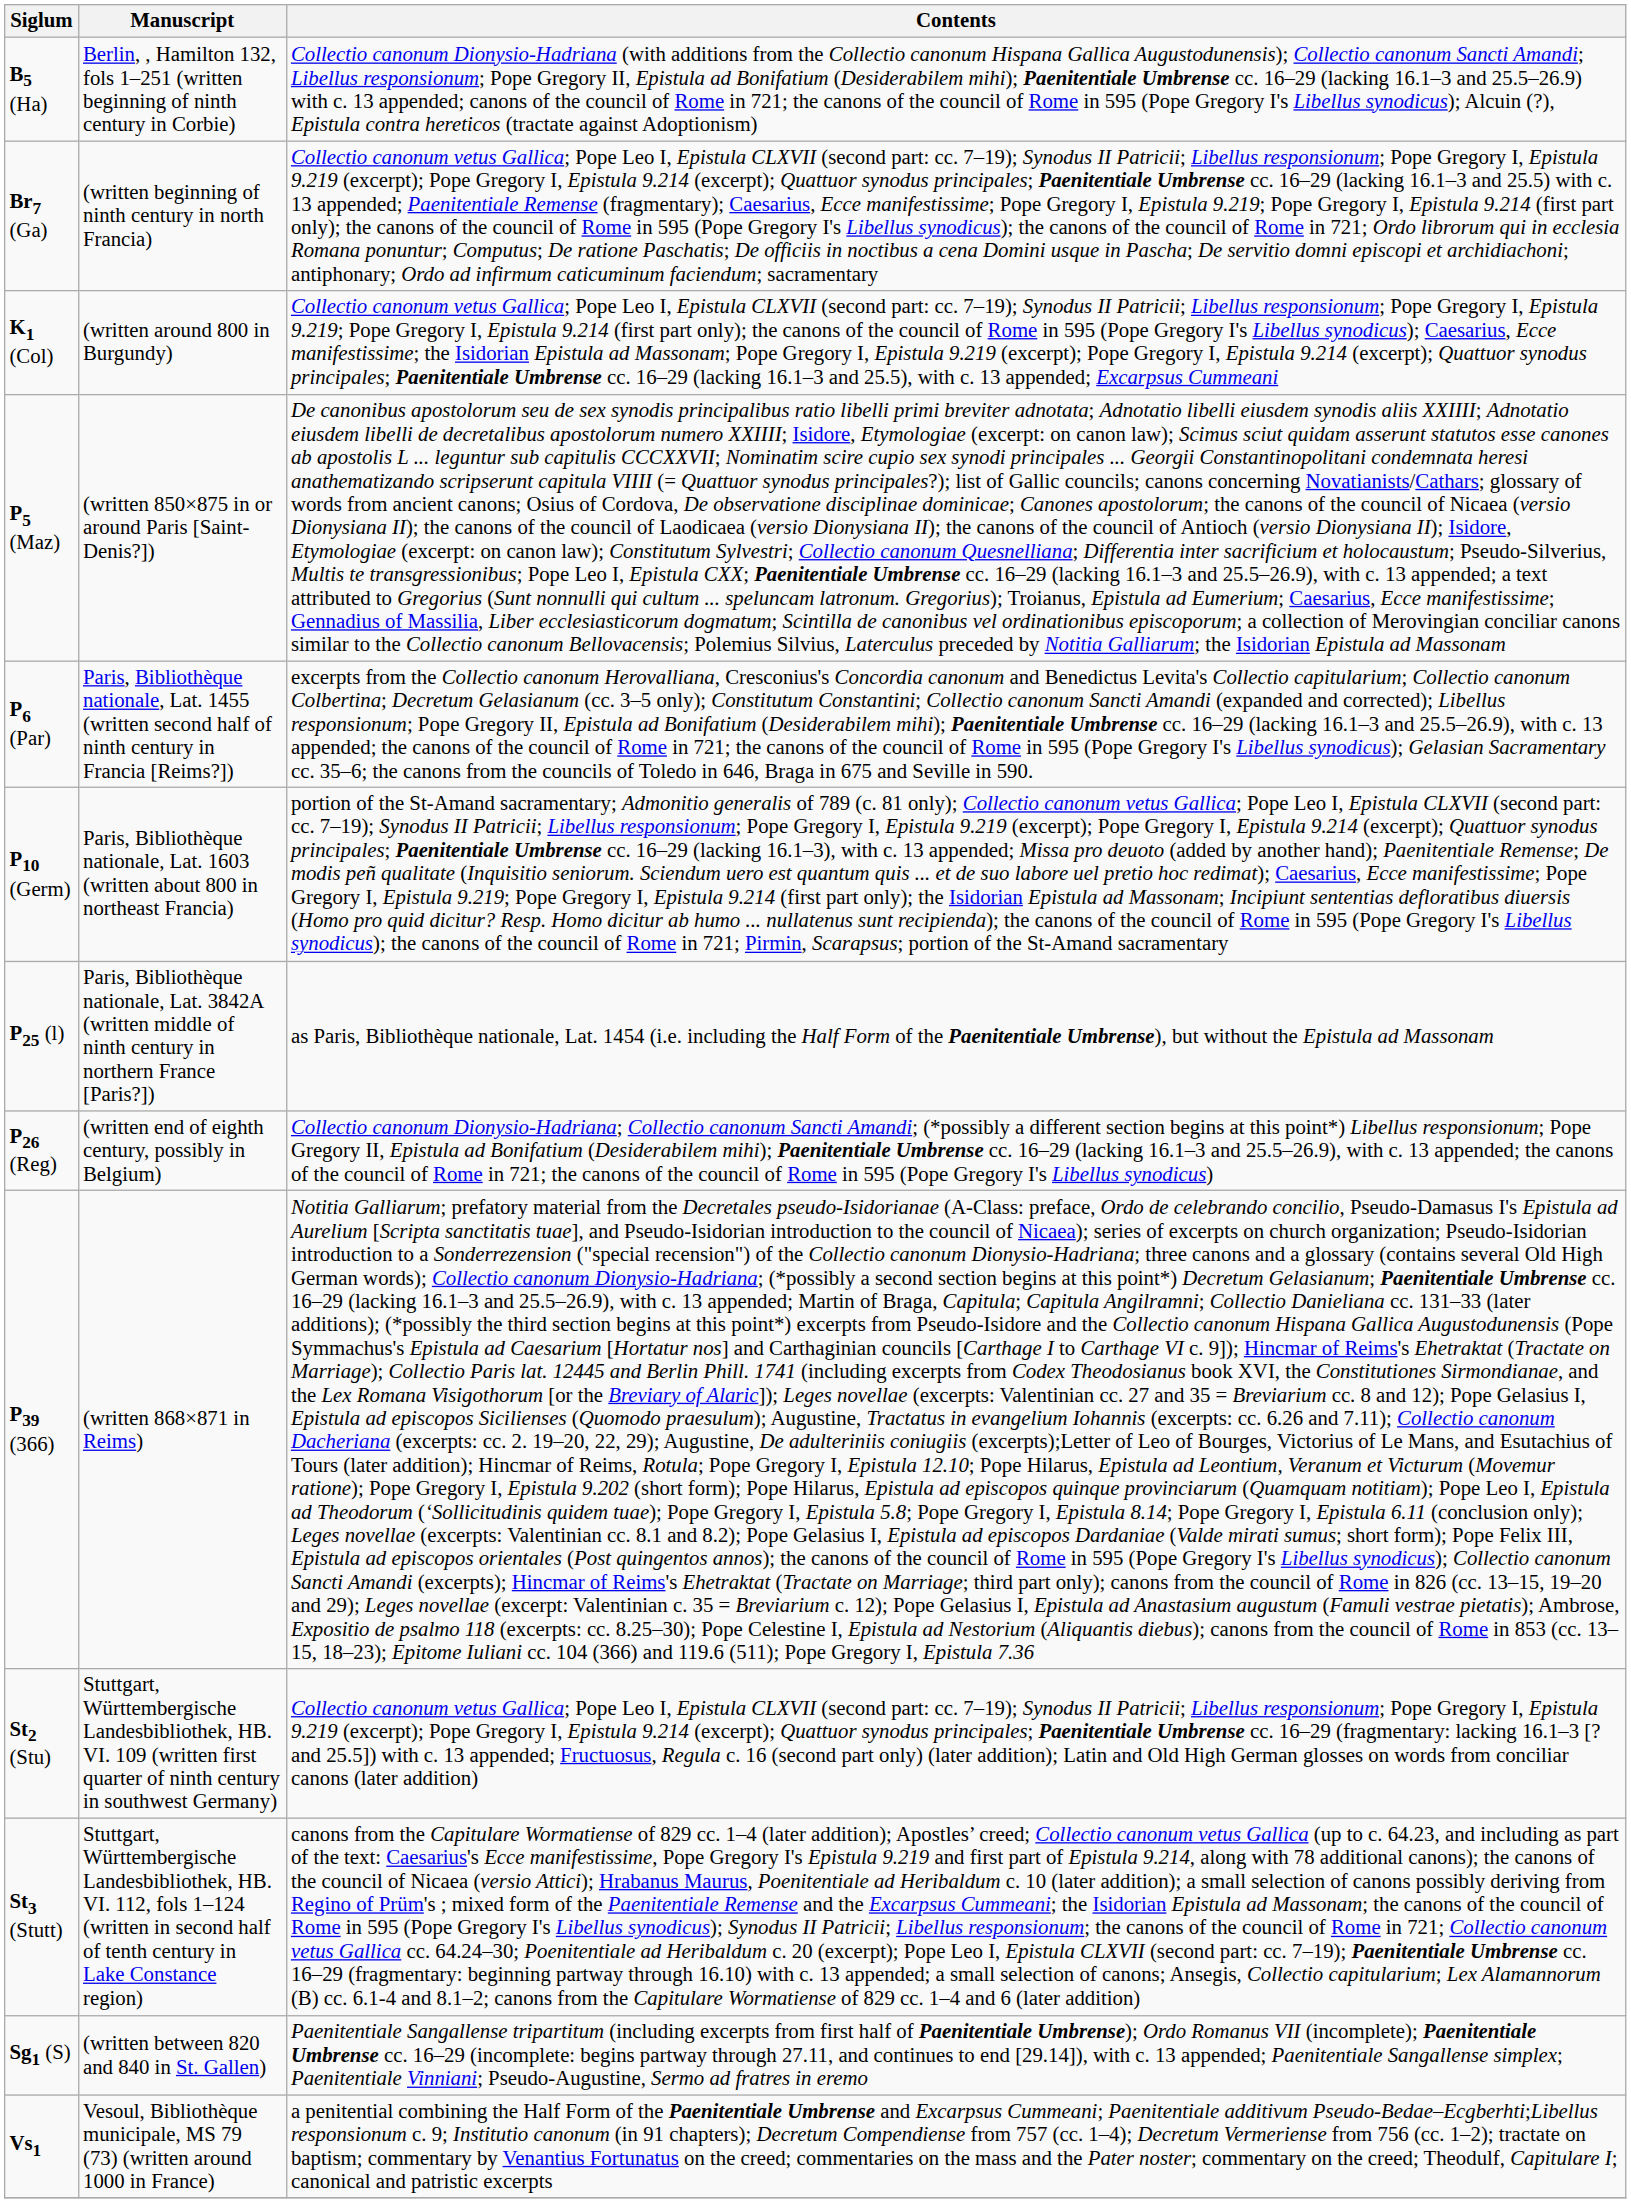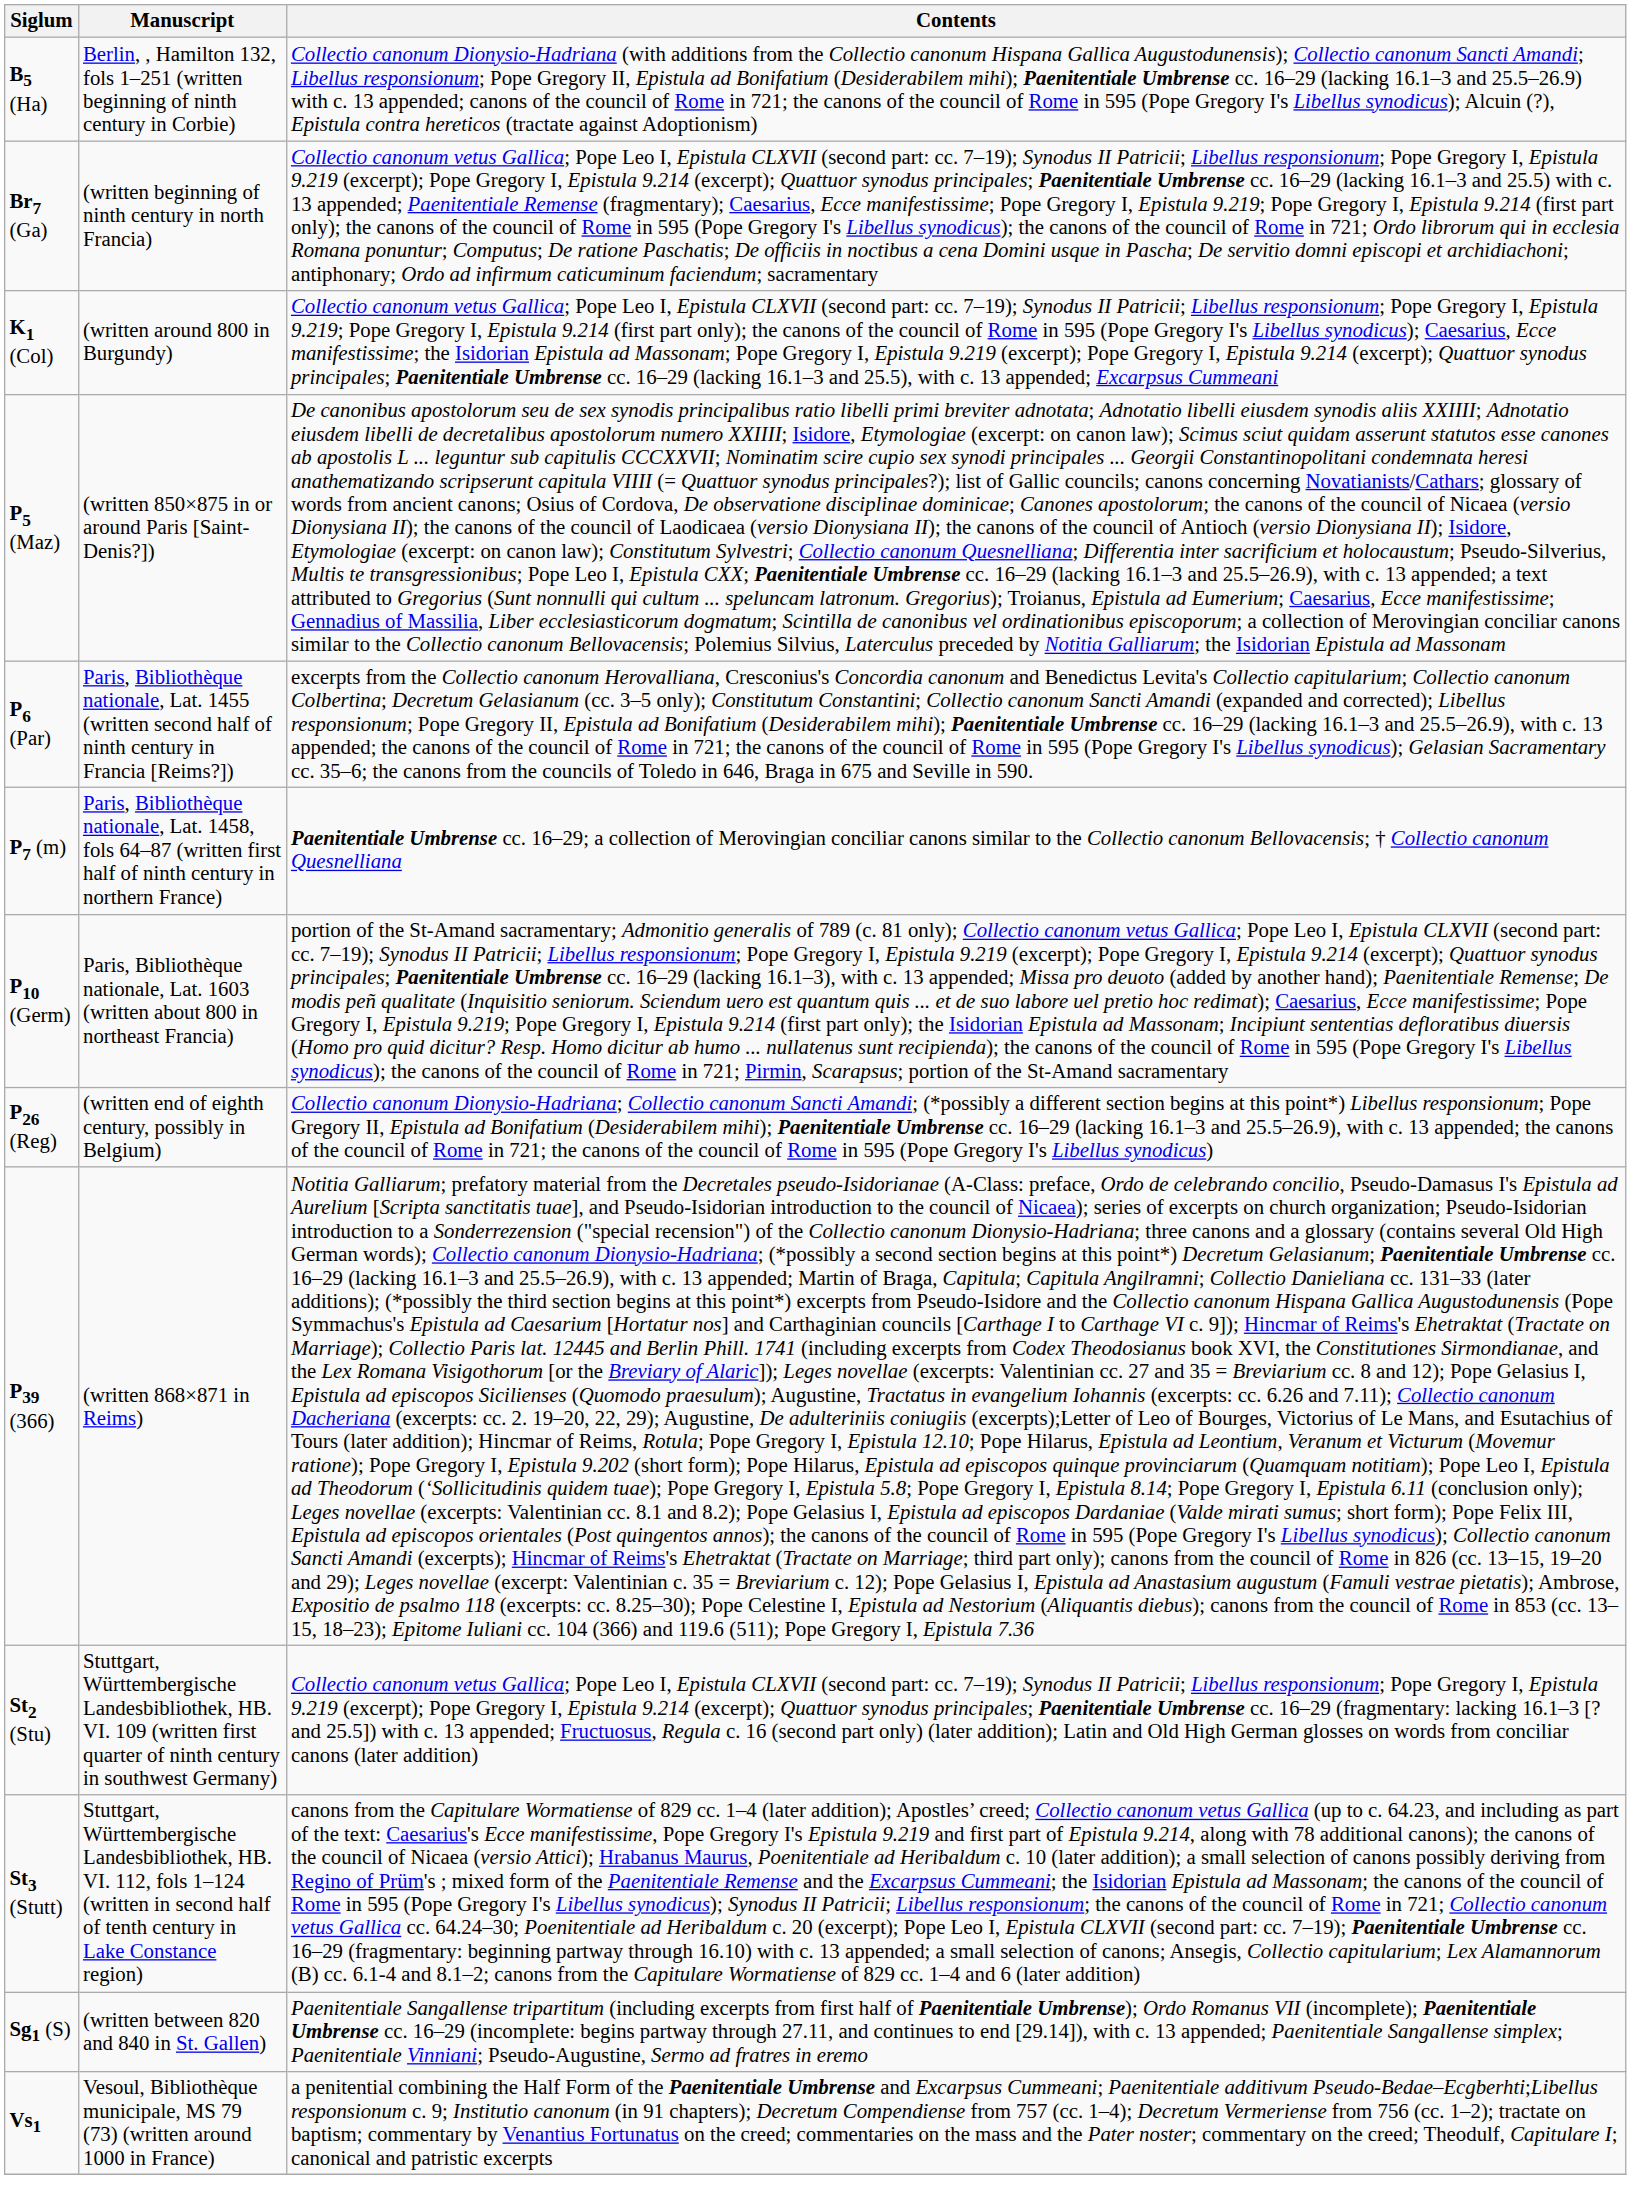+ row: P7 (m) | Paris, Bibliothèque nationale, Lat. 1458, fols 64–87 (written first half of ninth century in northern France) | Paenitentiale Umbrense cc. 16–29; a collection of Merovingian conciliar canons similar to the Collectio canonum Bellovacensis; † Collectio canonum Quesnelliana
- row: P25 (l) | Paris, Bibliothèque nationale, Lat. 3842A (written middle of ninth century in northern France [Paris?]) | as Paris, Bibliothèque nationale, Lat. 1454 (i.e. including the Half Form of the Paenitentiale Umbrense), but without the Epistula ad Massonam
